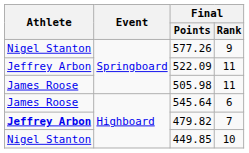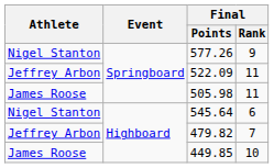545.64 | Athlete: James Roose -> Nigel Stanton
479.82 | Athlete: bold -> normal
449.85 | Athlete: Nigel Stanton -> James Roose
